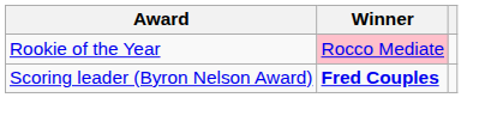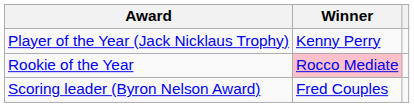+ row: Player of the Year (Jack Nicklaus Trophy) | Kenny Perry
Scoring leader (Byron Nelson Award) | Winner: bold -> normal
